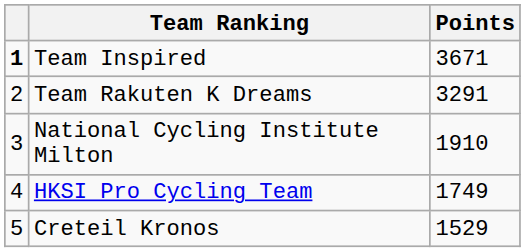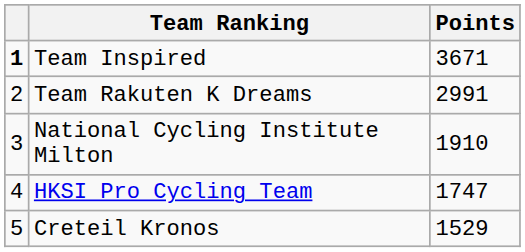Team Rakuten K Dreams | Points: 3291 -> 2991
HKSI Pro Cycling Team | Points: 1749 -> 1747
